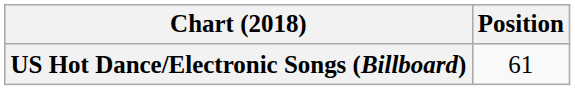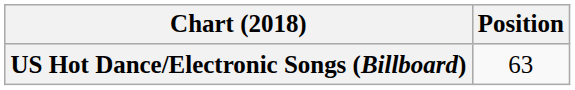US Hot Dance/Electronic Songs (Billboard) | Position: 61 -> 63
